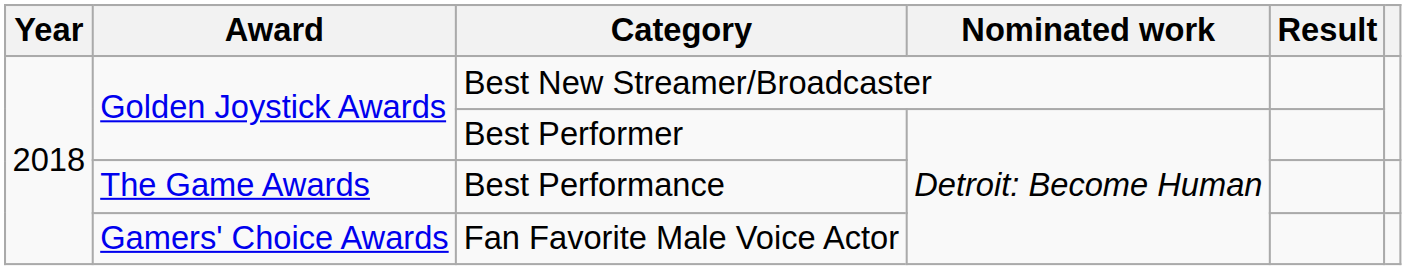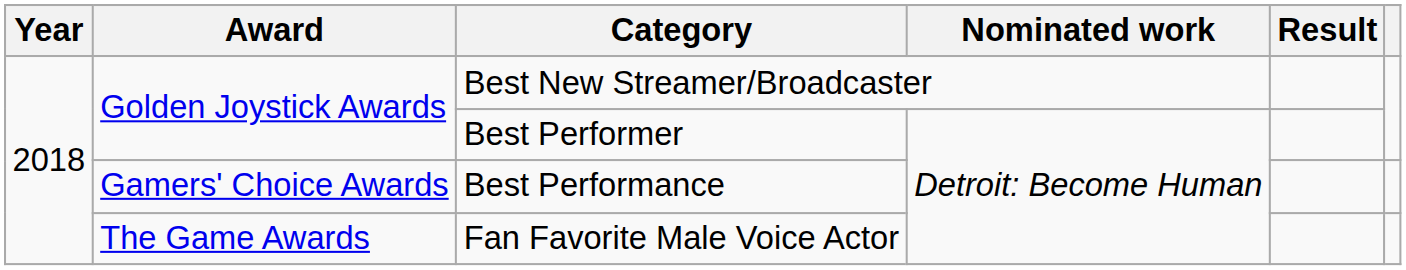Best Performance | Award: The Game Awards -> Gamers' Choice Awards
Fan Favorite Male Voice Actor | Award: Gamers' Choice Awards -> The Game Awards
